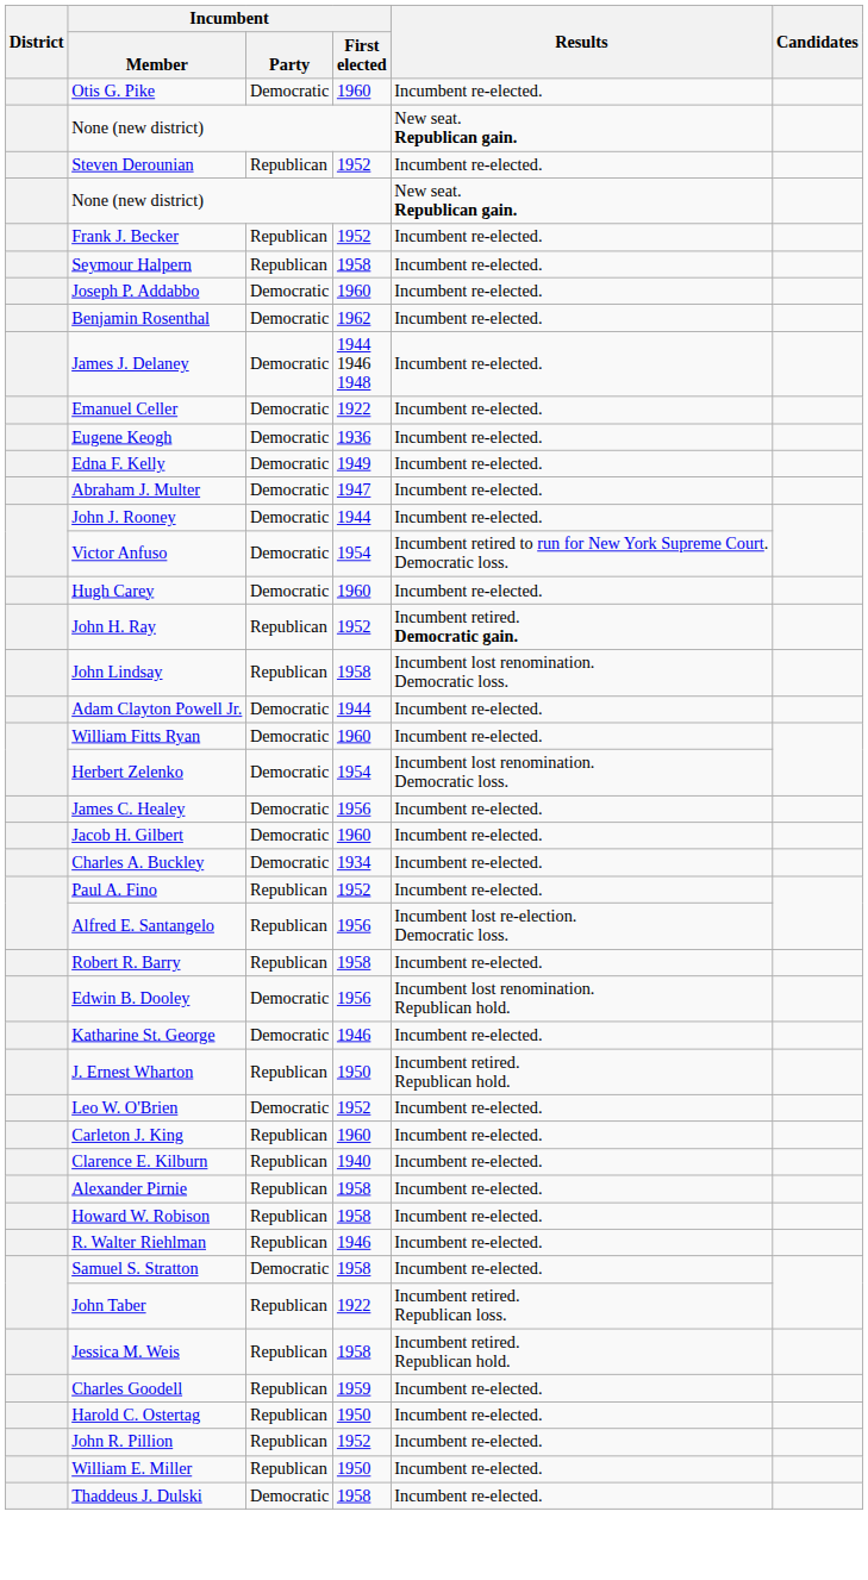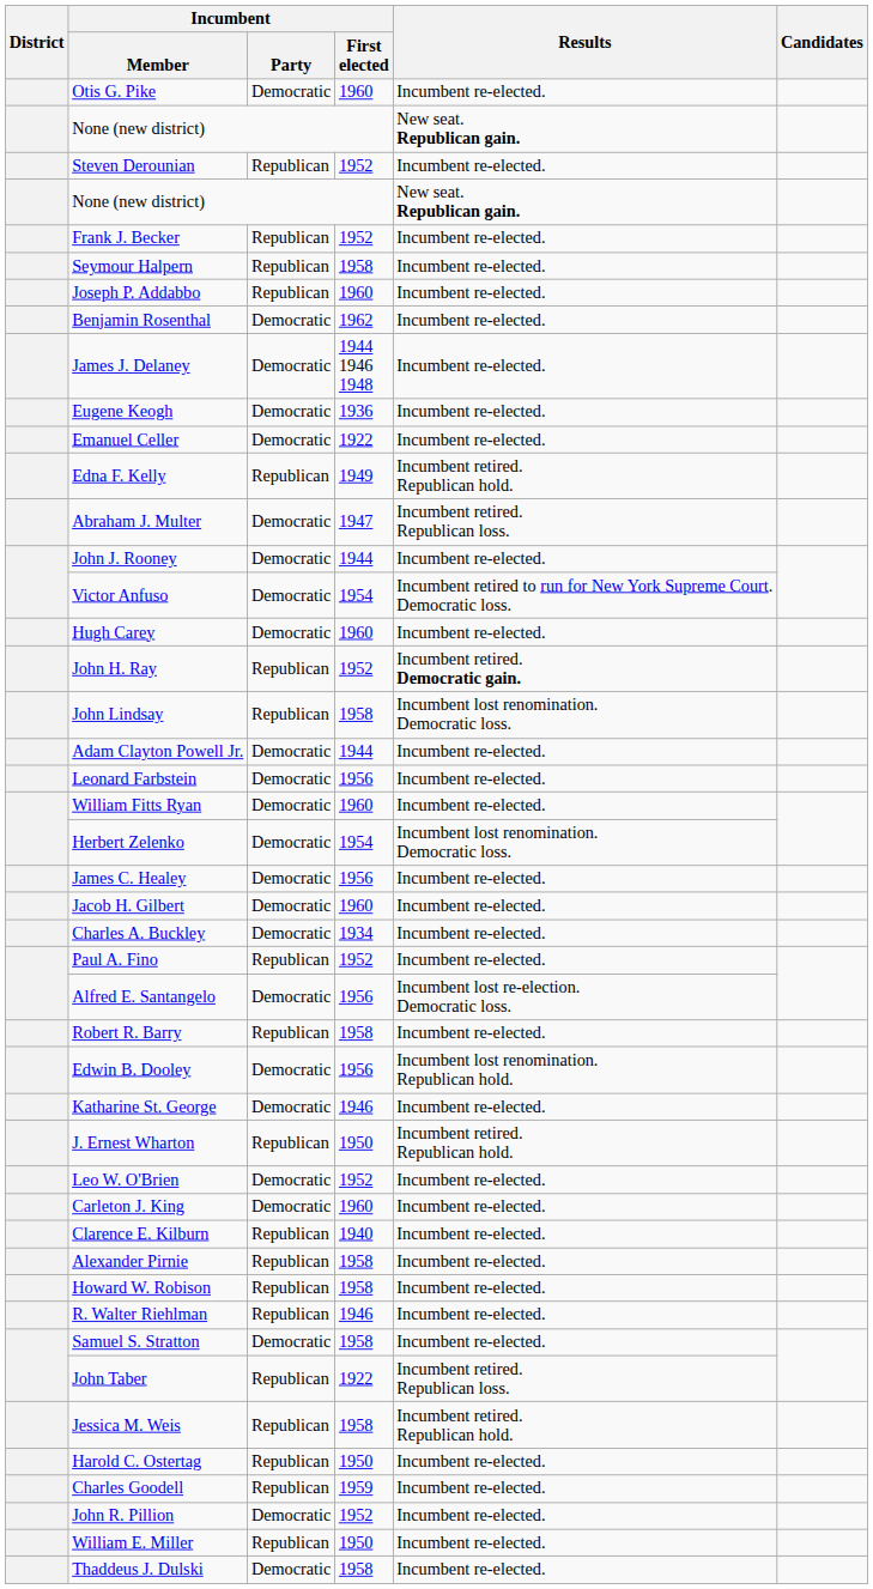Joseph P. Addabbo | Incumbent / Party: Democratic -> Republican
rows swapped: Emanuel Celler <-> Eugene Keogh
Edna F. Kelly | Incumbent / Party: Democratic -> Republican
Edna F. Kelly | Results: Incumbent re-elected. -> Incumbent retired. Republican hold.
Abraham J. Multer | Results: Incumbent re-elected. -> Incumbent retired. Republican loss.
+ row: Leonard Farbstein | Democratic | 1956 | Incumbent re-elected.
Alfred E. Santangelo | Incumbent / Party: Republican -> Democratic
Carleton J. King | Incumbent / Party: Republican -> Democratic
rows swapped: Harold C. Ostertag <-> Charles Goodell
John R. Pillion | Incumbent / Party: Republican -> Democratic
